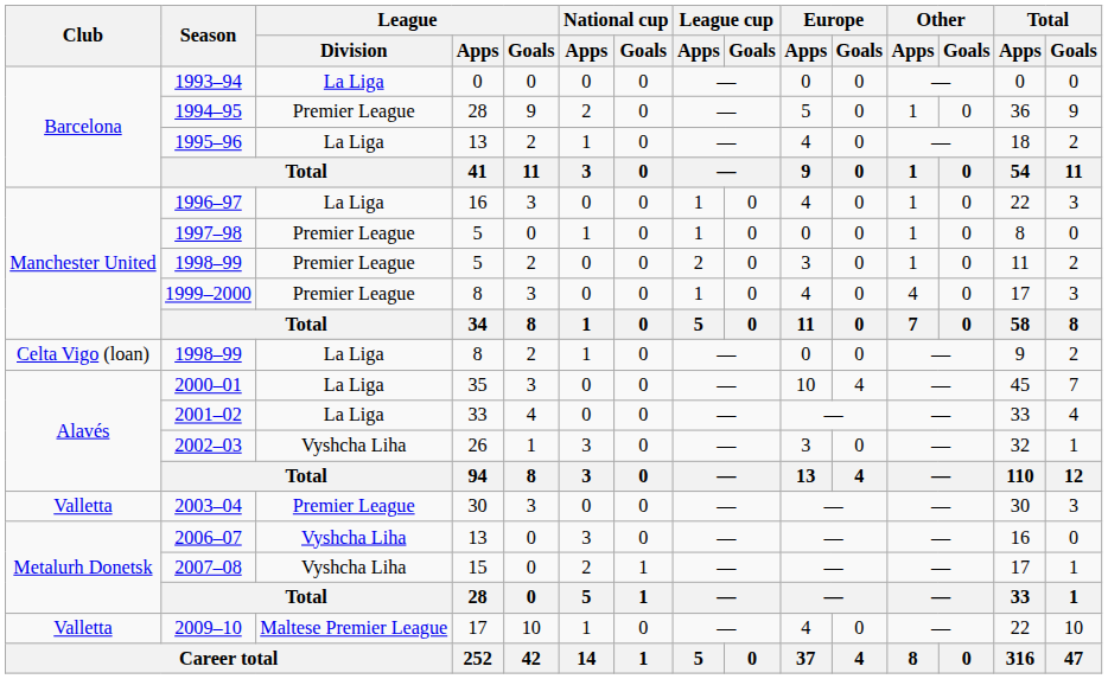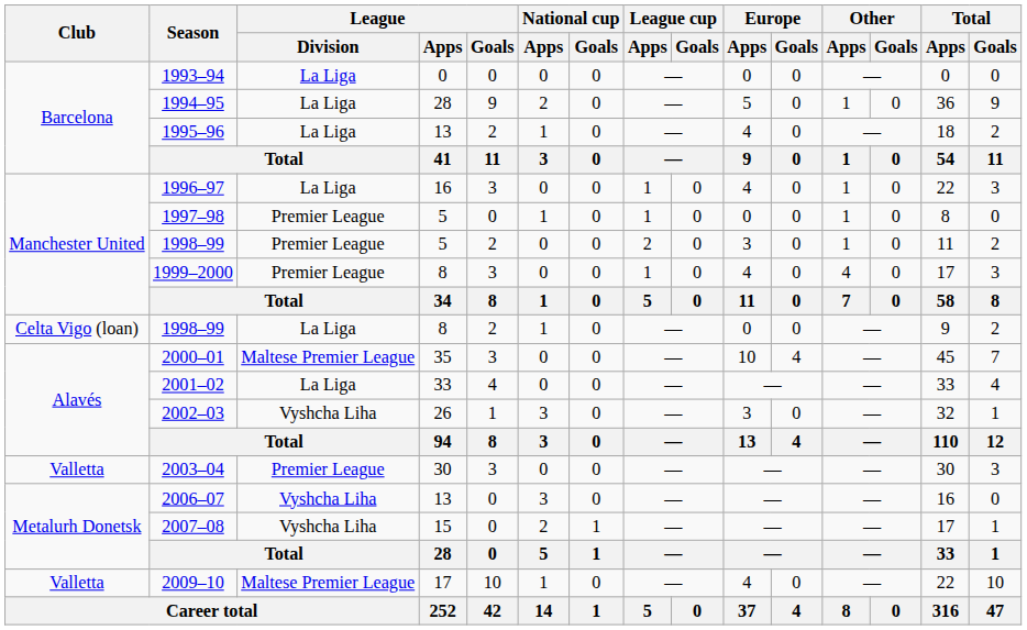1994–95 | League / Division: Premier League -> La Liga
2000–01 | League / Division: La Liga -> Maltese Premier League
